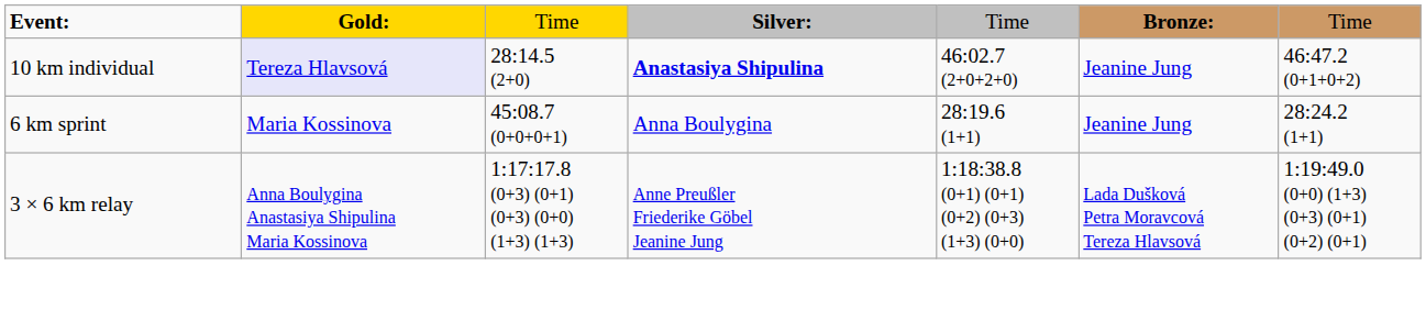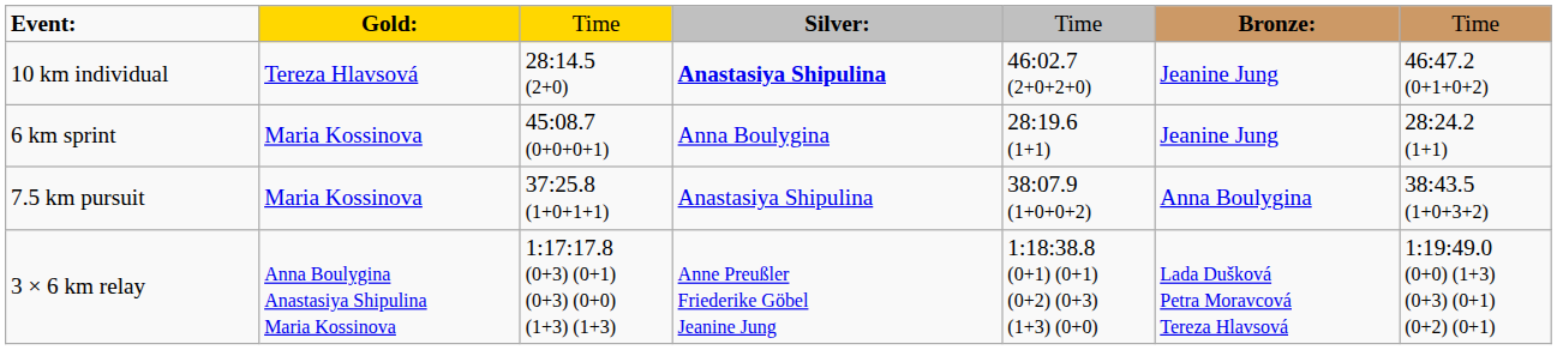10 km individual | column 2: lavender background -> no background
+ row: 7.5 km pursuit | Maria Kossinova | 37:25.8 (1+0+1+1) | Anastasiya Shipulina | 38:07.9 (1+0+0+2) | Anna Boulygina | 38:43.5 (1+0+3+2)
